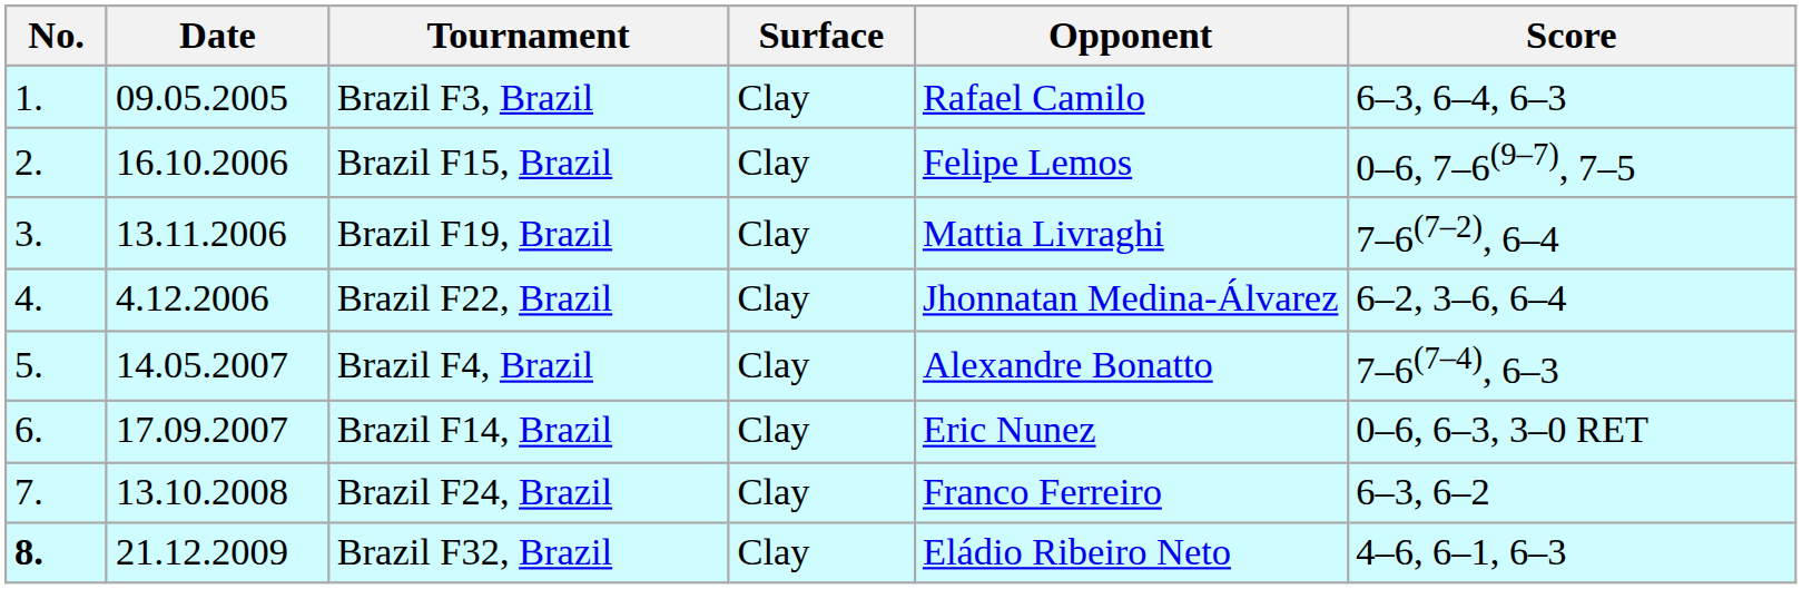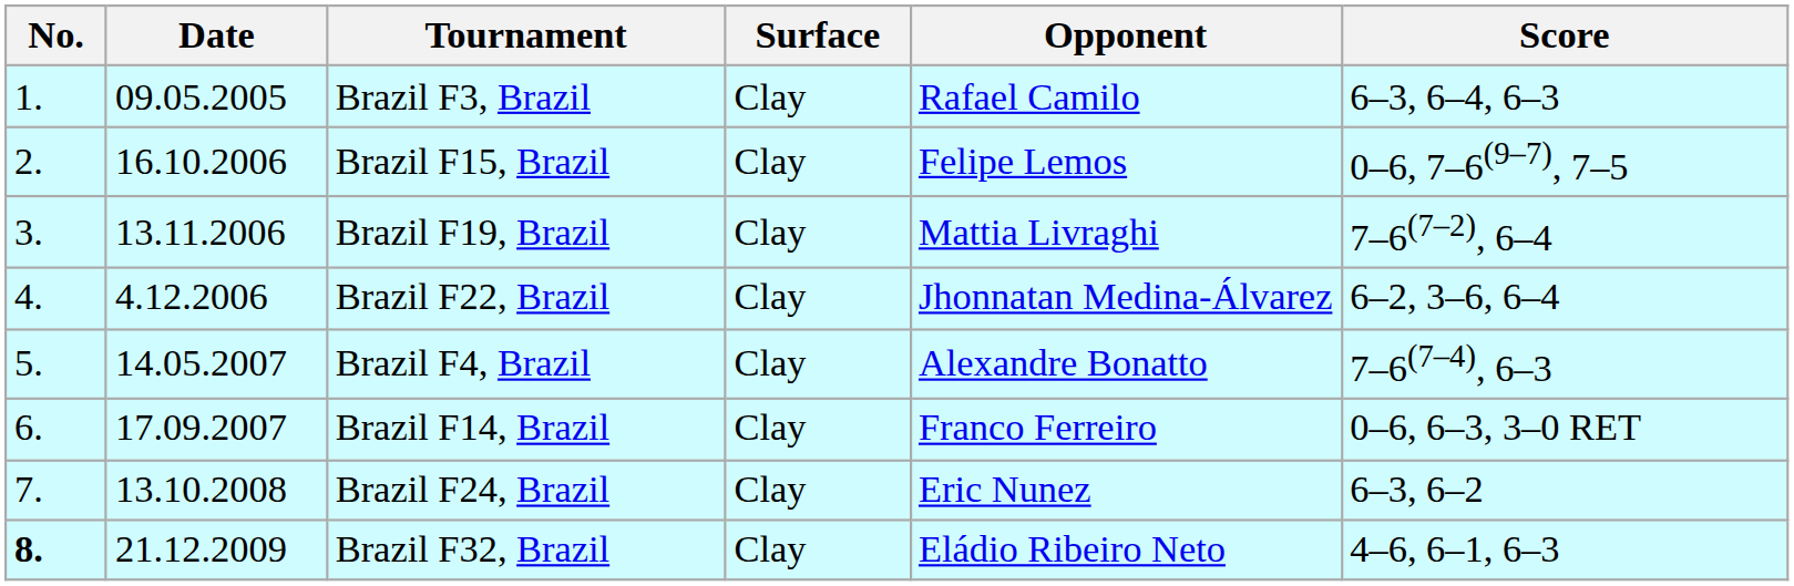Brazil F14, Brazil | Opponent: Eric Nunez -> Franco Ferreiro
Brazil F24, Brazil | Opponent: Franco Ferreiro -> Eric Nunez
